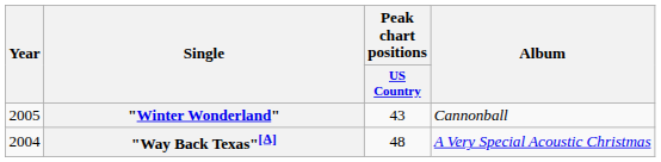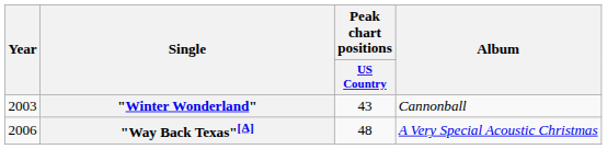"Winter Wonderland" | Year: 2005 -> 2003
"Way Back Texas"[A] | Year: 2004 -> 2006
